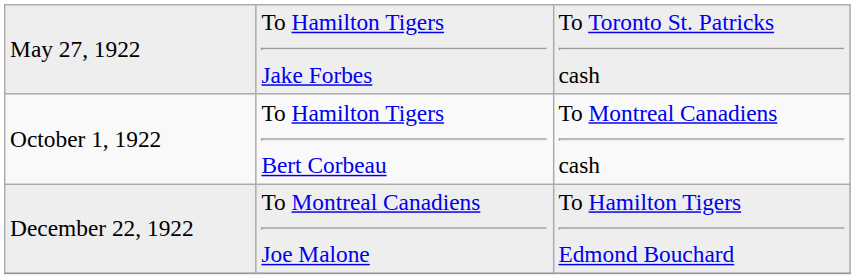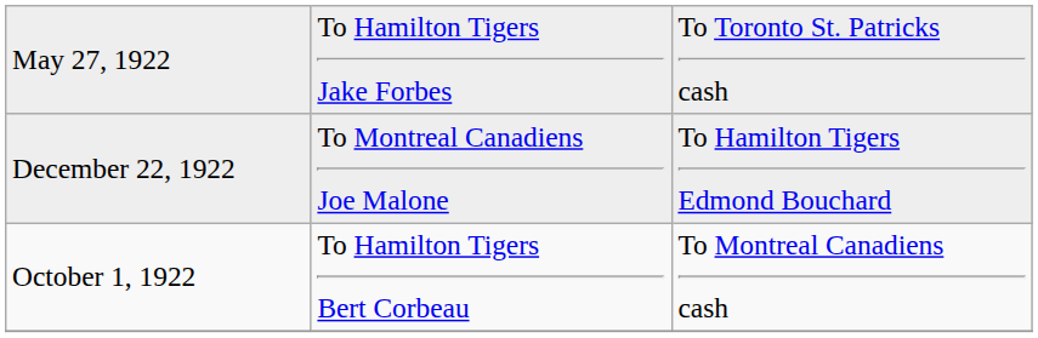rows swapped: October 1, 1922 <-> December 22, 1922
